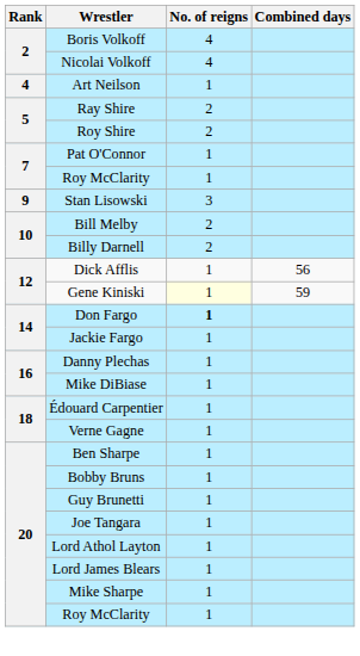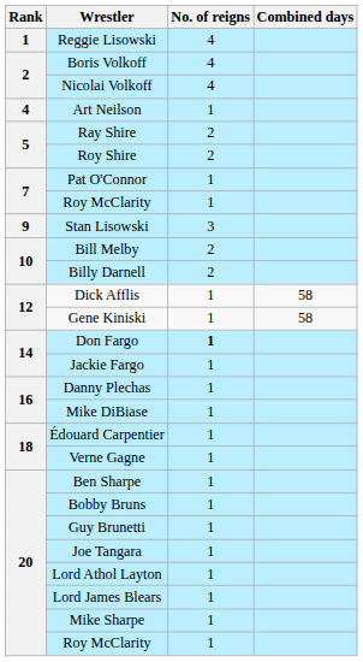+ row: 1 | Reggie Lisowski | 4
Dick Afflis | Combined days: 56 -> 58
Gene Kiniski | No. of reigns: lightyellow background -> no background
Gene Kiniski | Combined days: 59 -> 58
